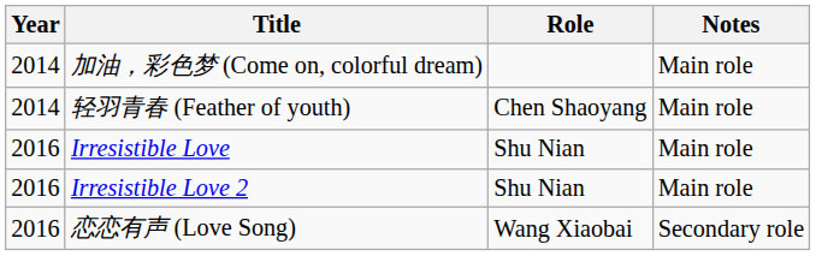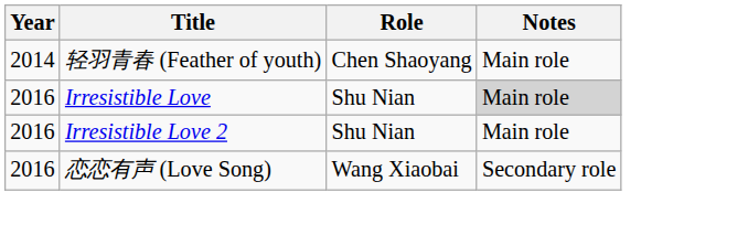- row: 2014 | 加油，彩色梦 (Come on, colorful dream) | Main role
Irresistible Love | Notes: no background -> lightgrey background
